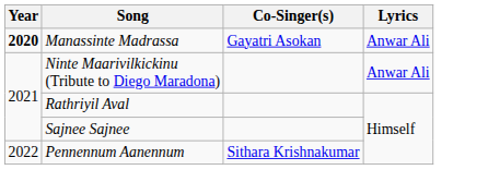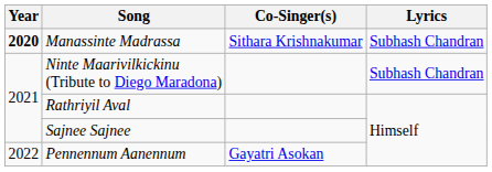Manassinte Madrassa | Co-Singer(s): Gayatri Asokan -> Sithara Krishnakumar
Manassinte Madrassa | Lyrics: Anwar Ali -> Subhash Chandran
Ninte Maarivilkickinu (Tribute to Diego Maradona) | Lyrics: Anwar Ali -> Subhash Chandran
Pennennum Aanennum | Co-Singer(s): Sithara Krishnakumar -> Gayatri Asokan
